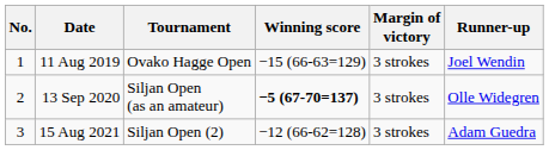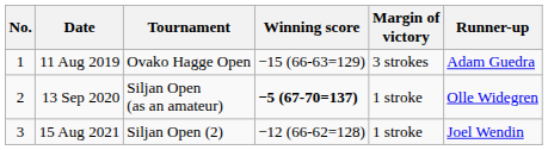11 Aug 2019 | Runner-up: Joel Wendin -> Adam Guedra
13 Sep 2020 | Margin of victory: 3 strokes -> 1 stroke
15 Aug 2021 | Margin of victory: 3 strokes -> 1 stroke
15 Aug 2021 | Runner-up: Adam Guedra -> Joel Wendin
